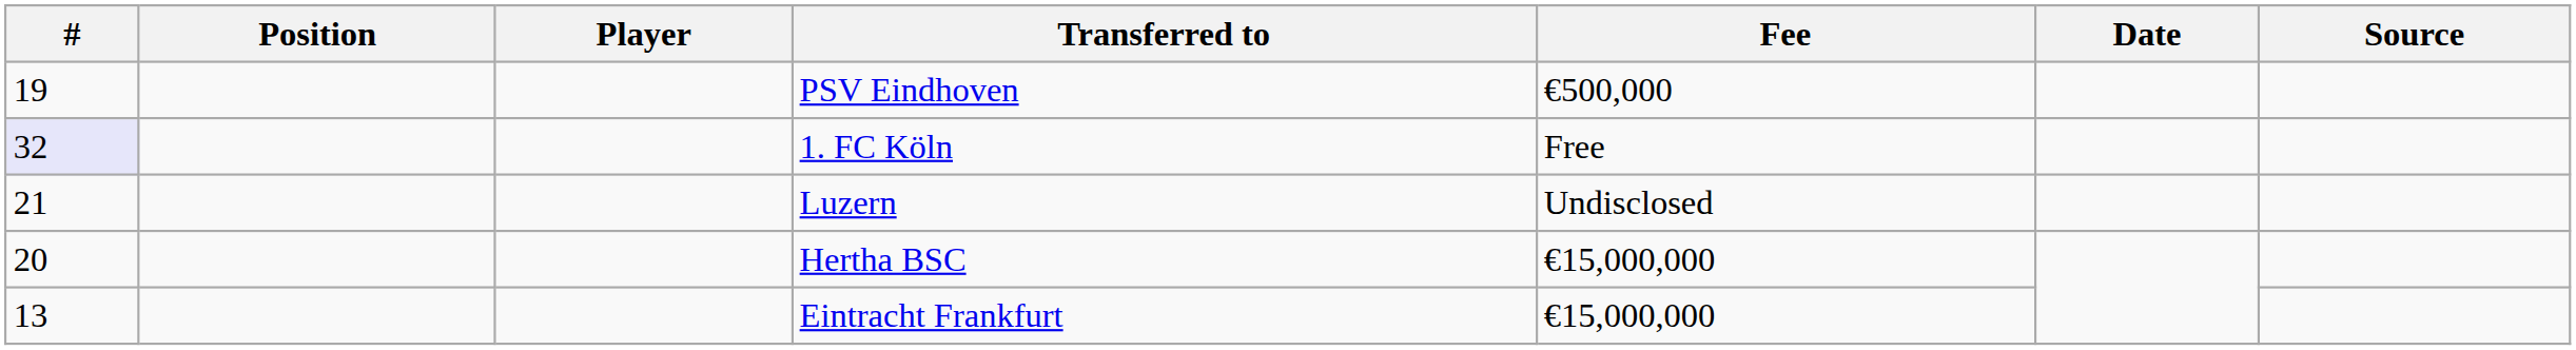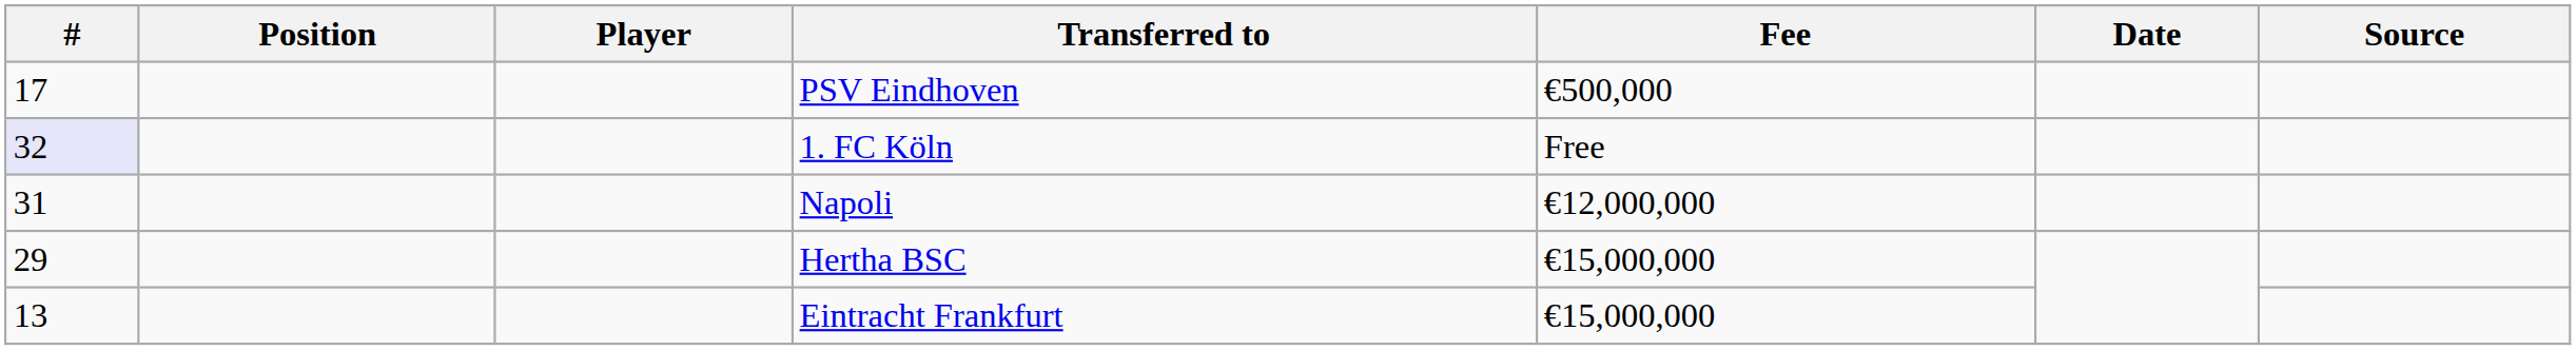PSV Eindhoven | #: 19 -> 17
- row: 21 | Luzern | Undisclosed
+ row: 31 | Napoli | €12,000,000
Hertha BSC | #: 20 -> 29
